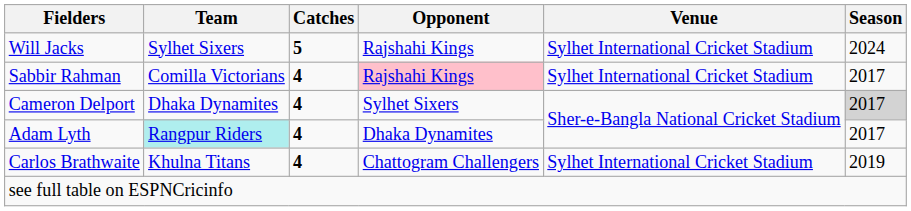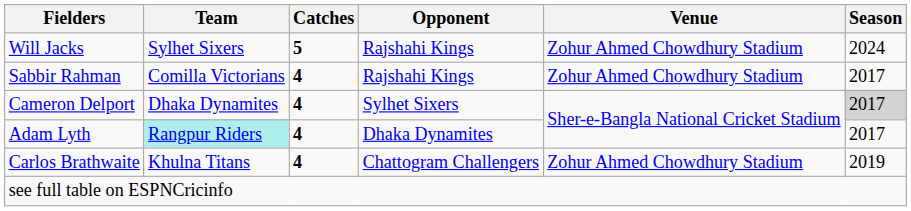Will Jacks | Venue: Sylhet International Cricket Stadium -> Zohur Ahmed Chowdhury Stadium
Sabbir Rahman | Opponent: pink background -> no background
Sabbir Rahman | Venue: Sylhet International Cricket Stadium -> Zohur Ahmed Chowdhury Stadium
Carlos Brathwaite | Venue: Sylhet International Cricket Stadium -> Zohur Ahmed Chowdhury Stadium
